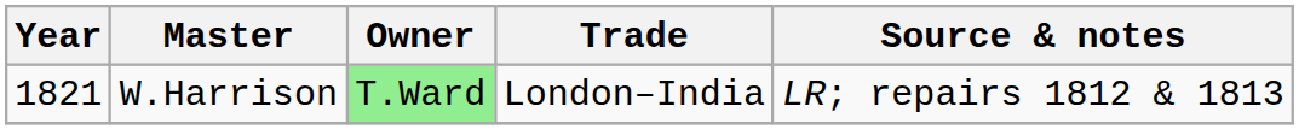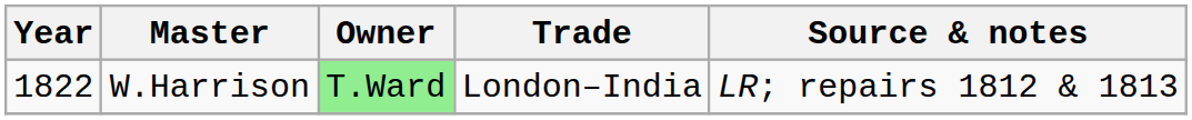W.Harrison | Year: 1821 -> 1822
